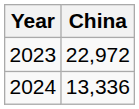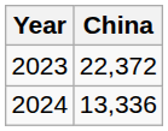2023 | China: 22,972 -> 22,372
